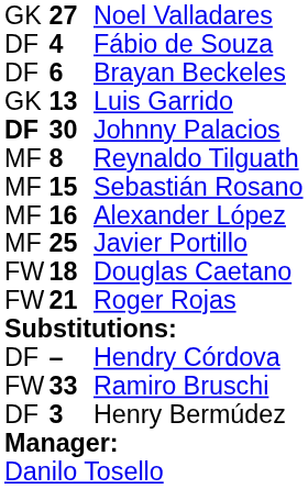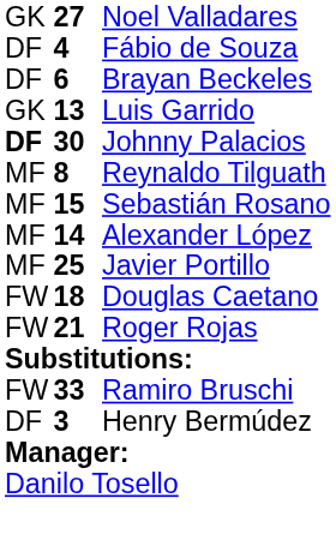Alexander López | column 2: 16 -> 14
- row: DF | – | Hendry Córdova
